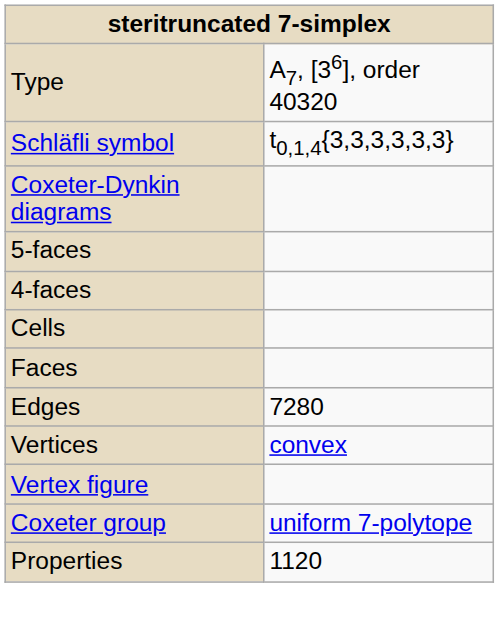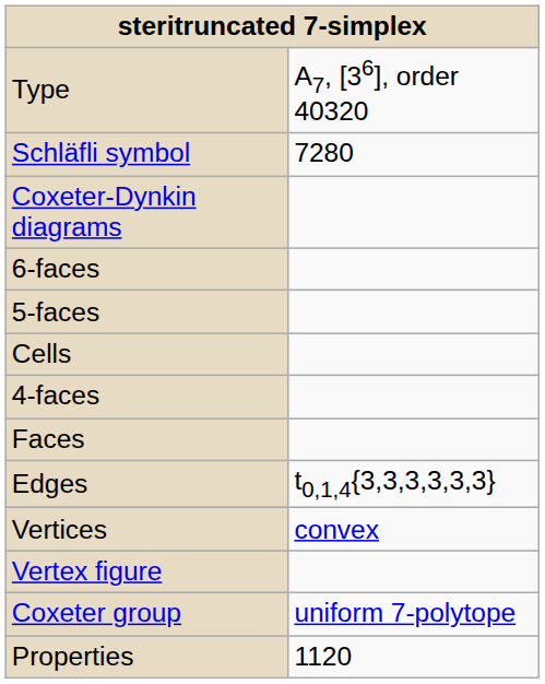Schläfli symbol | column 2: t0,1,4{3,3,3,3,3,3} -> 7280
+ row: 6-faces
rows swapped: 4-faces <-> Cells
Edges | column 2: 7280 -> t0,1,4{3,3,3,3,3,3}
